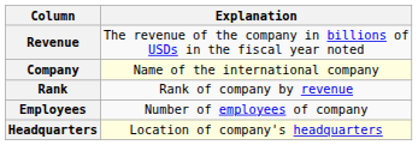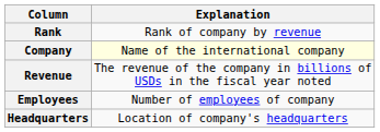rows swapped: Rank <-> Revenue
Headquarters | Explanation: lightyellow background -> no background
